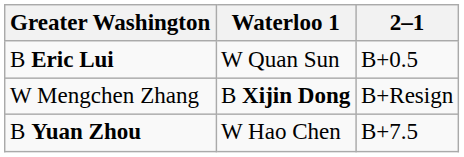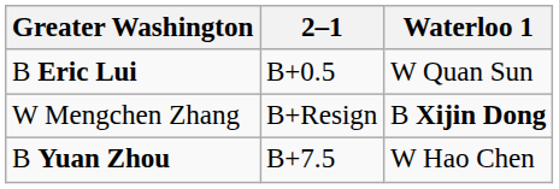columns swapped: 2–1 <-> Waterloo 1
